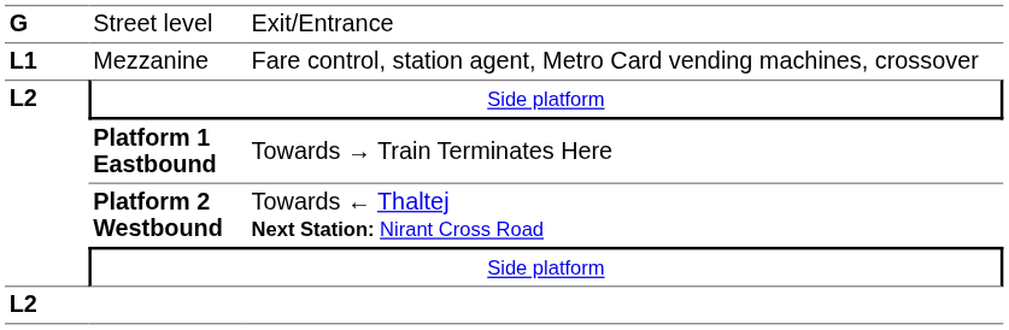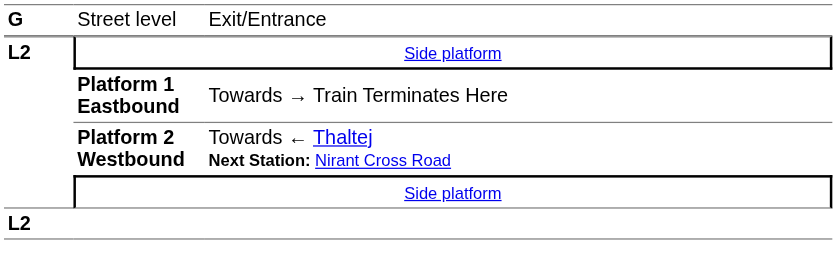- row: L1 | Mezzanine | Fare control, station agent, Metro Card vending machines, crossover
